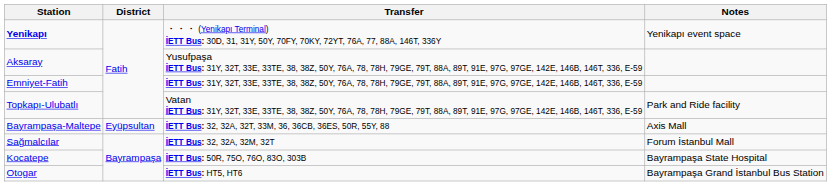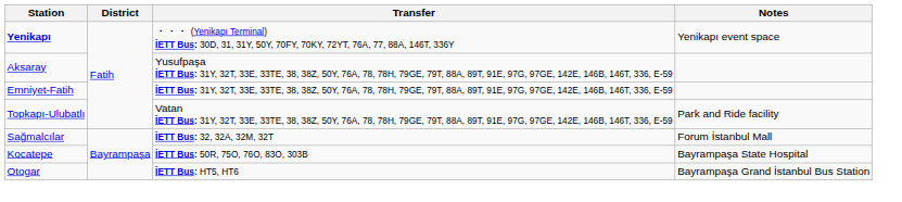- row: Bayrampaşa-Maltepe | Eyüpsultan | İETT Bus: 32, 32A, 32T, 33M, 36, 36CB, 36ES, 50R, 55Y, 88 | Axis Mall
